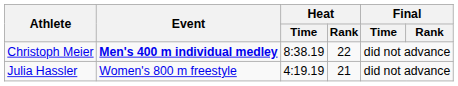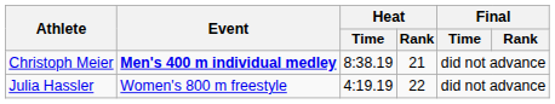Christoph Meier | Heat / Rank: 22 -> 21
Julia Hassler | Heat / Rank: 21 -> 22
